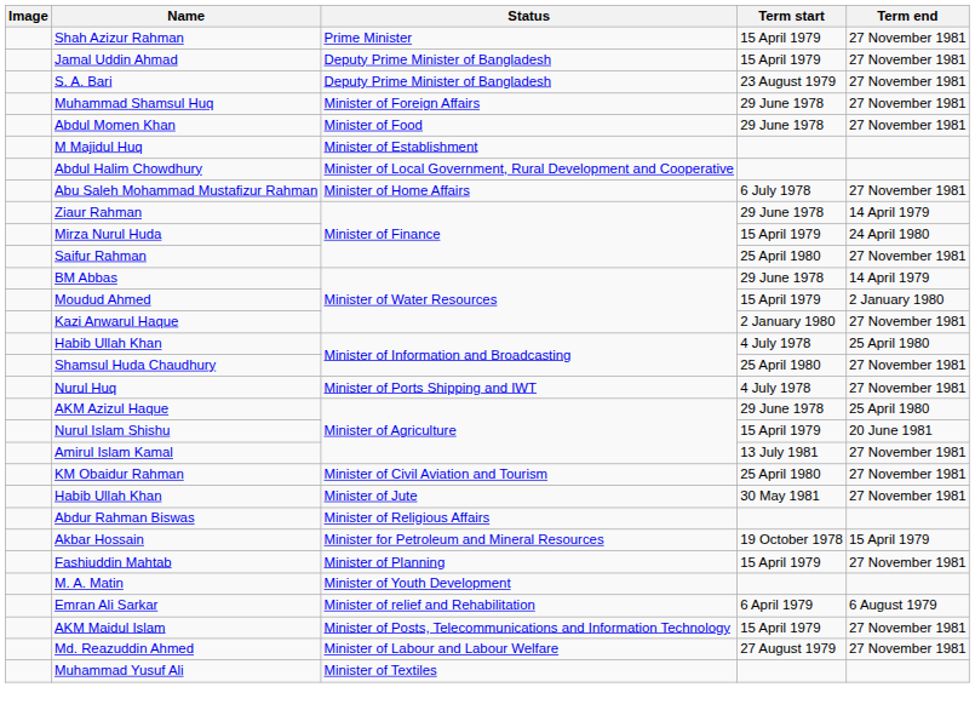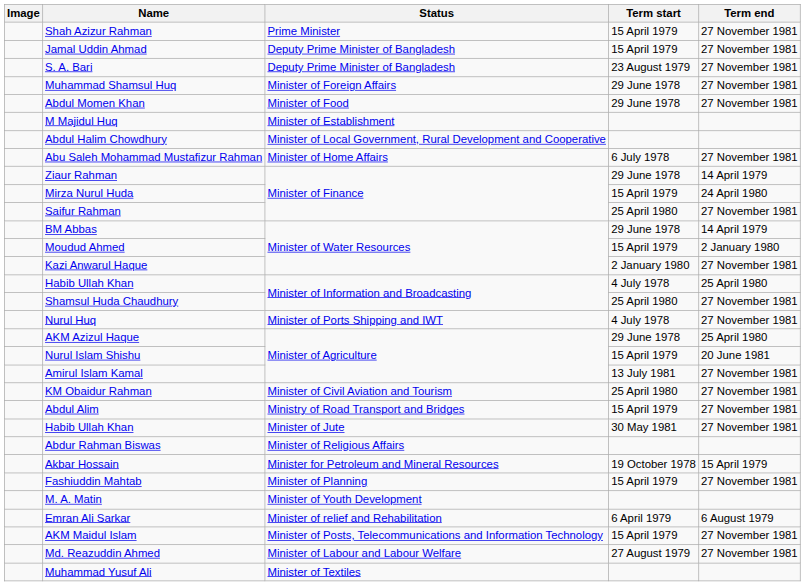+ row: Abdul Alim | Ministry of Road Transport and Bridges | 15 April 1979 | 27 November 1981
